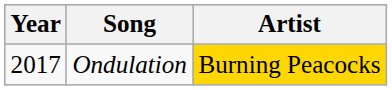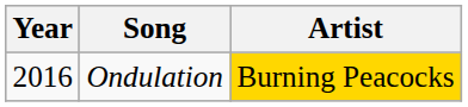Ondulation | Year: 2017 -> 2016
